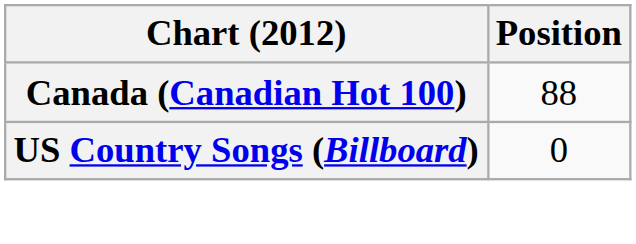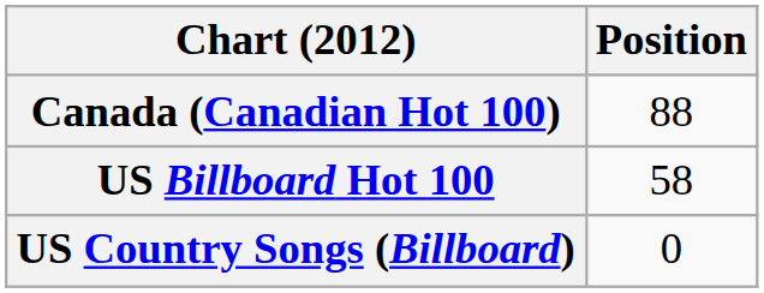+ row: US Billboard Hot 100 | 58
